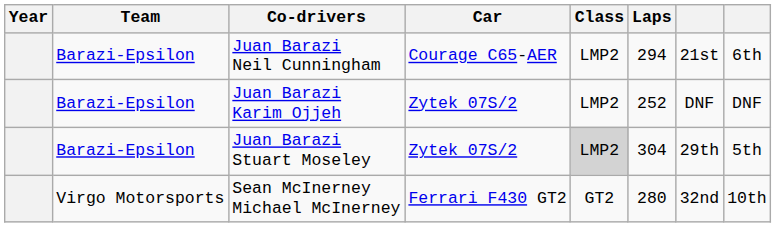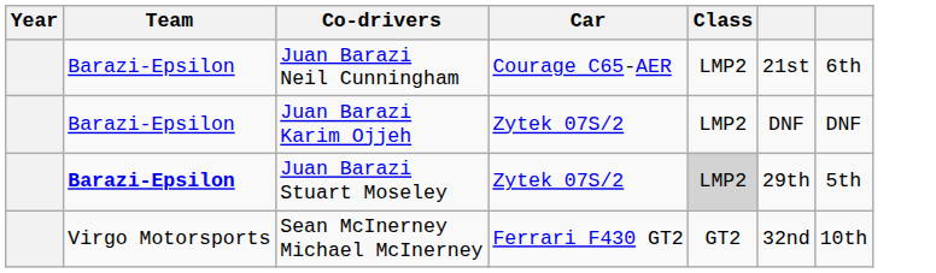- column: Laps | 294 | 252 | 304 | 280
Juan Barazi Stuart Moseley | Team: normal -> bold
